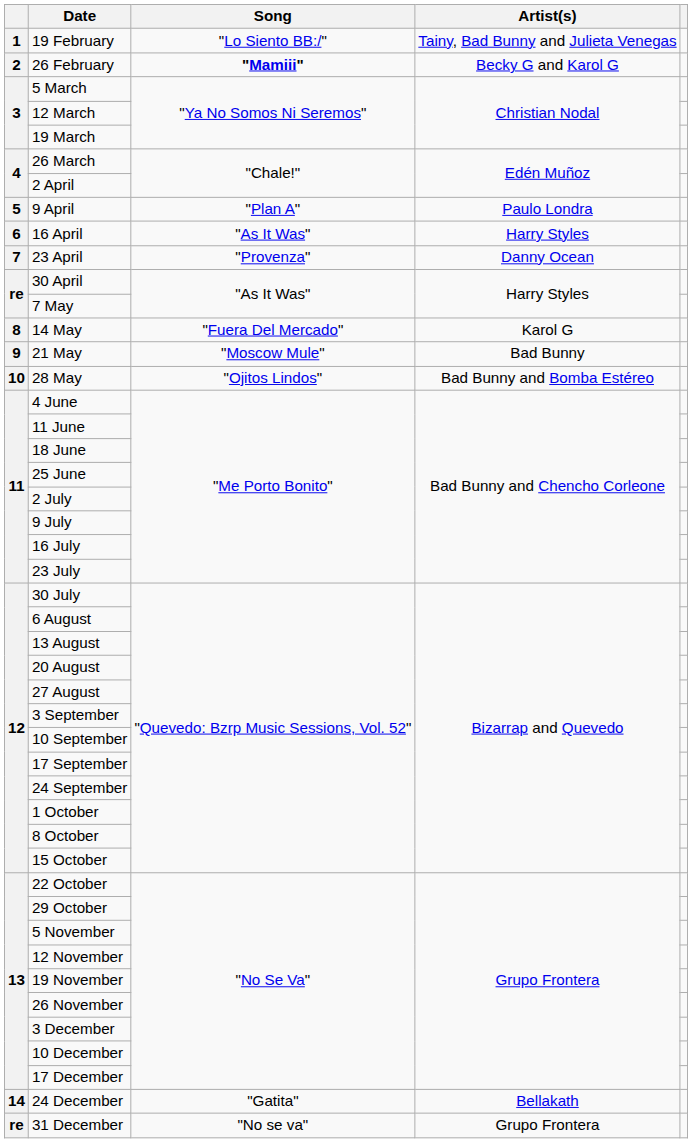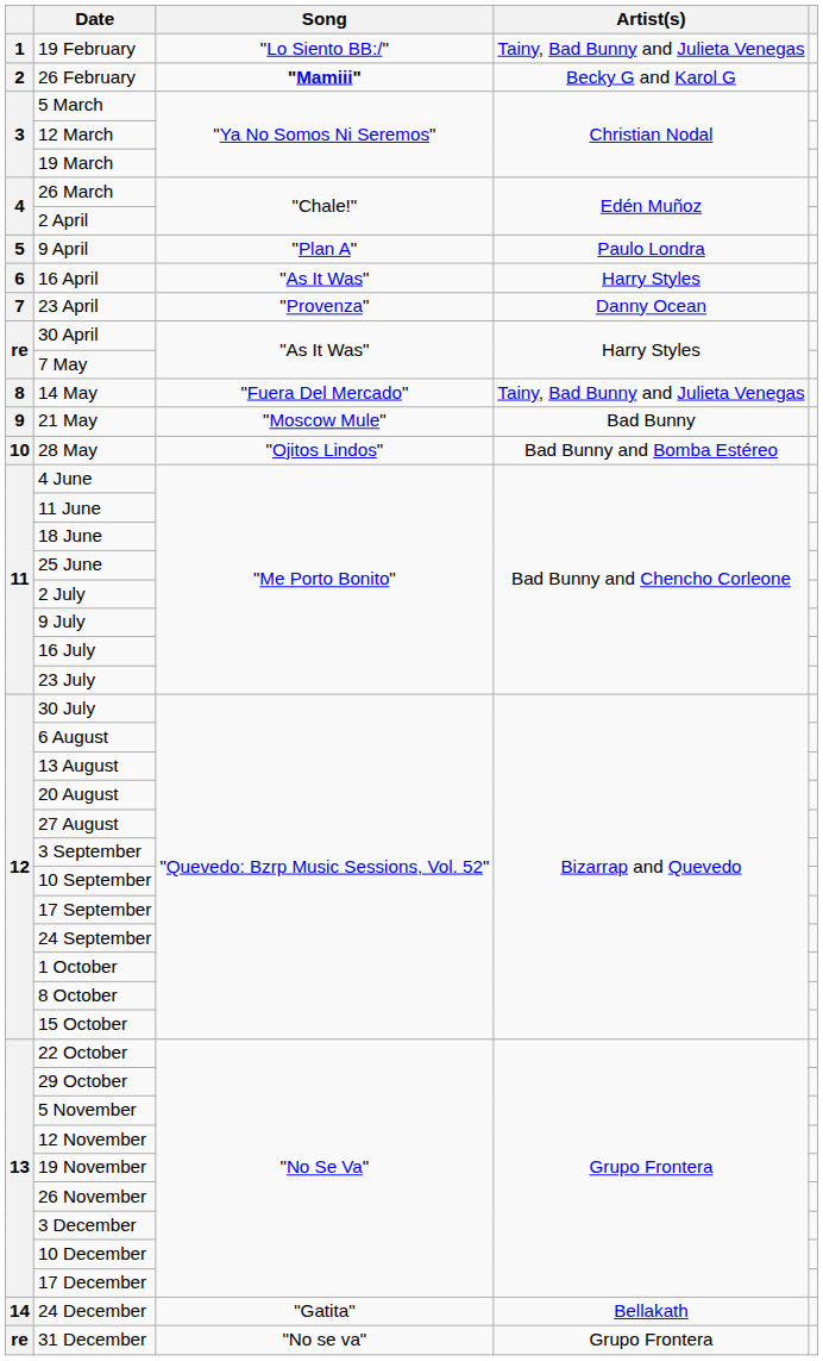14 May | Artist(s): Karol G -> Tainy, Bad Bunny and Julieta Venegas
